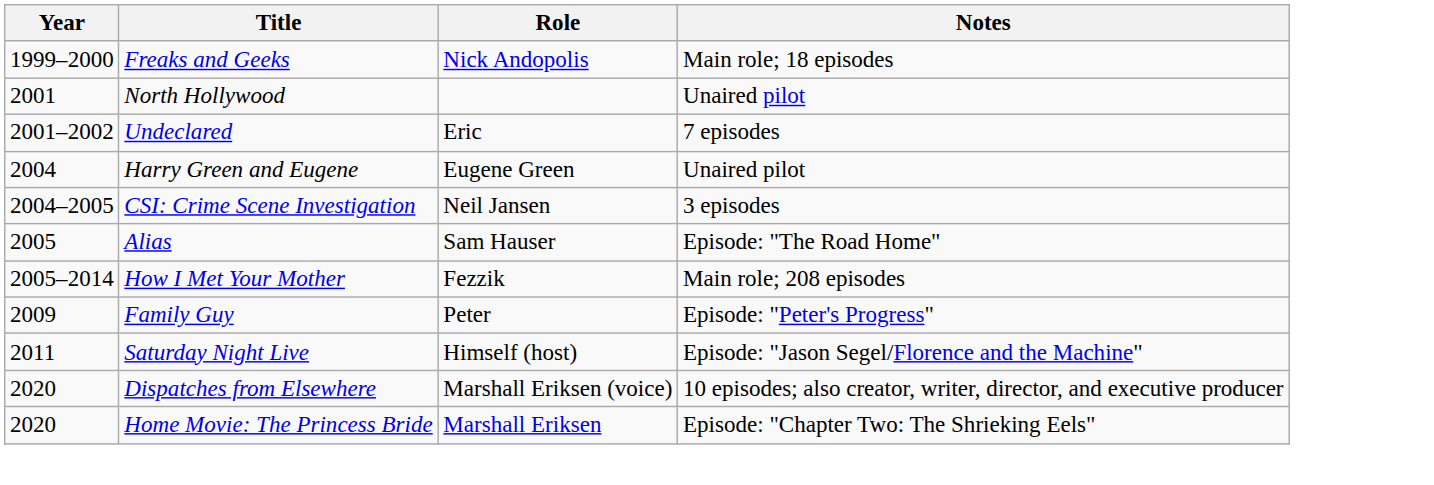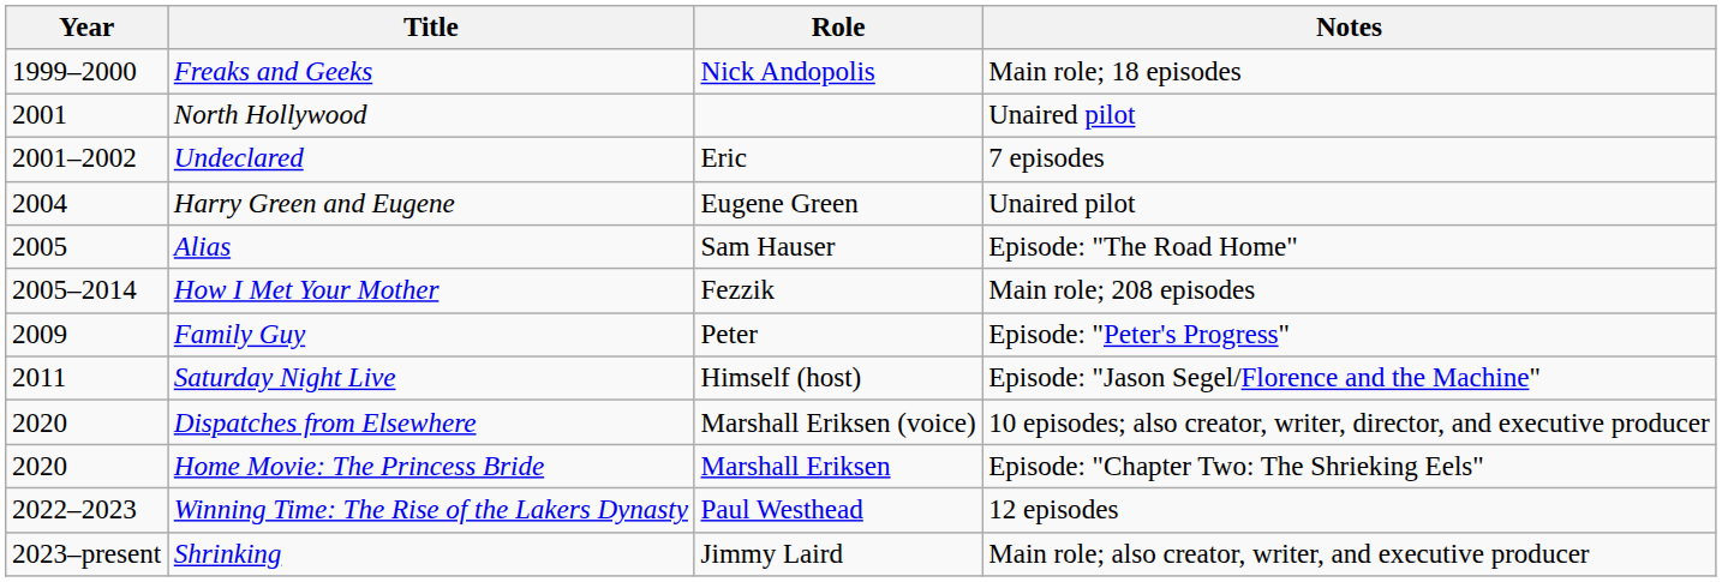- row: 2004–2005 | CSI: Crime Scene Investigation | Neil Jansen | 3 episodes
+ row: 2022–2023 | Winning Time: The Rise of the Lakers Dynasty | Paul Westhead | 12 episodes
+ row: 2023–present | Shrinking | Jimmy Laird | Main role; also creator, writer, and executive producer
